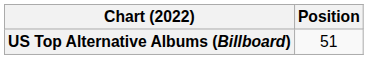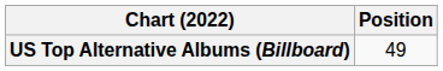US Top Alternative Albums (Billboard) | Position: 51 -> 49
